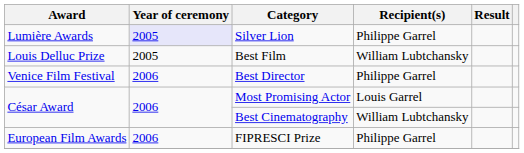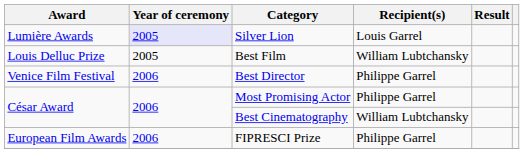Silver Lion | Recipient(s): Philippe Garrel -> Louis Garrel
Most Promising Actor | Recipient(s): Louis Garrel -> Philippe Garrel
